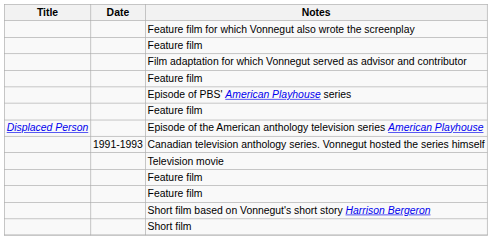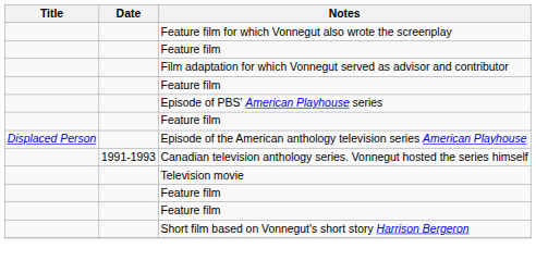- row: Short film
